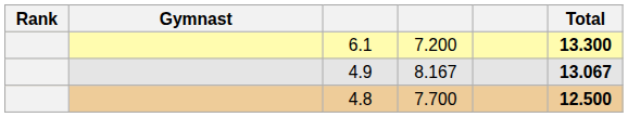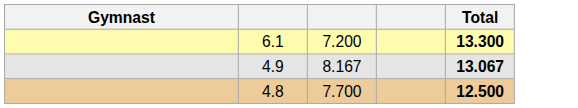- column: Rank
